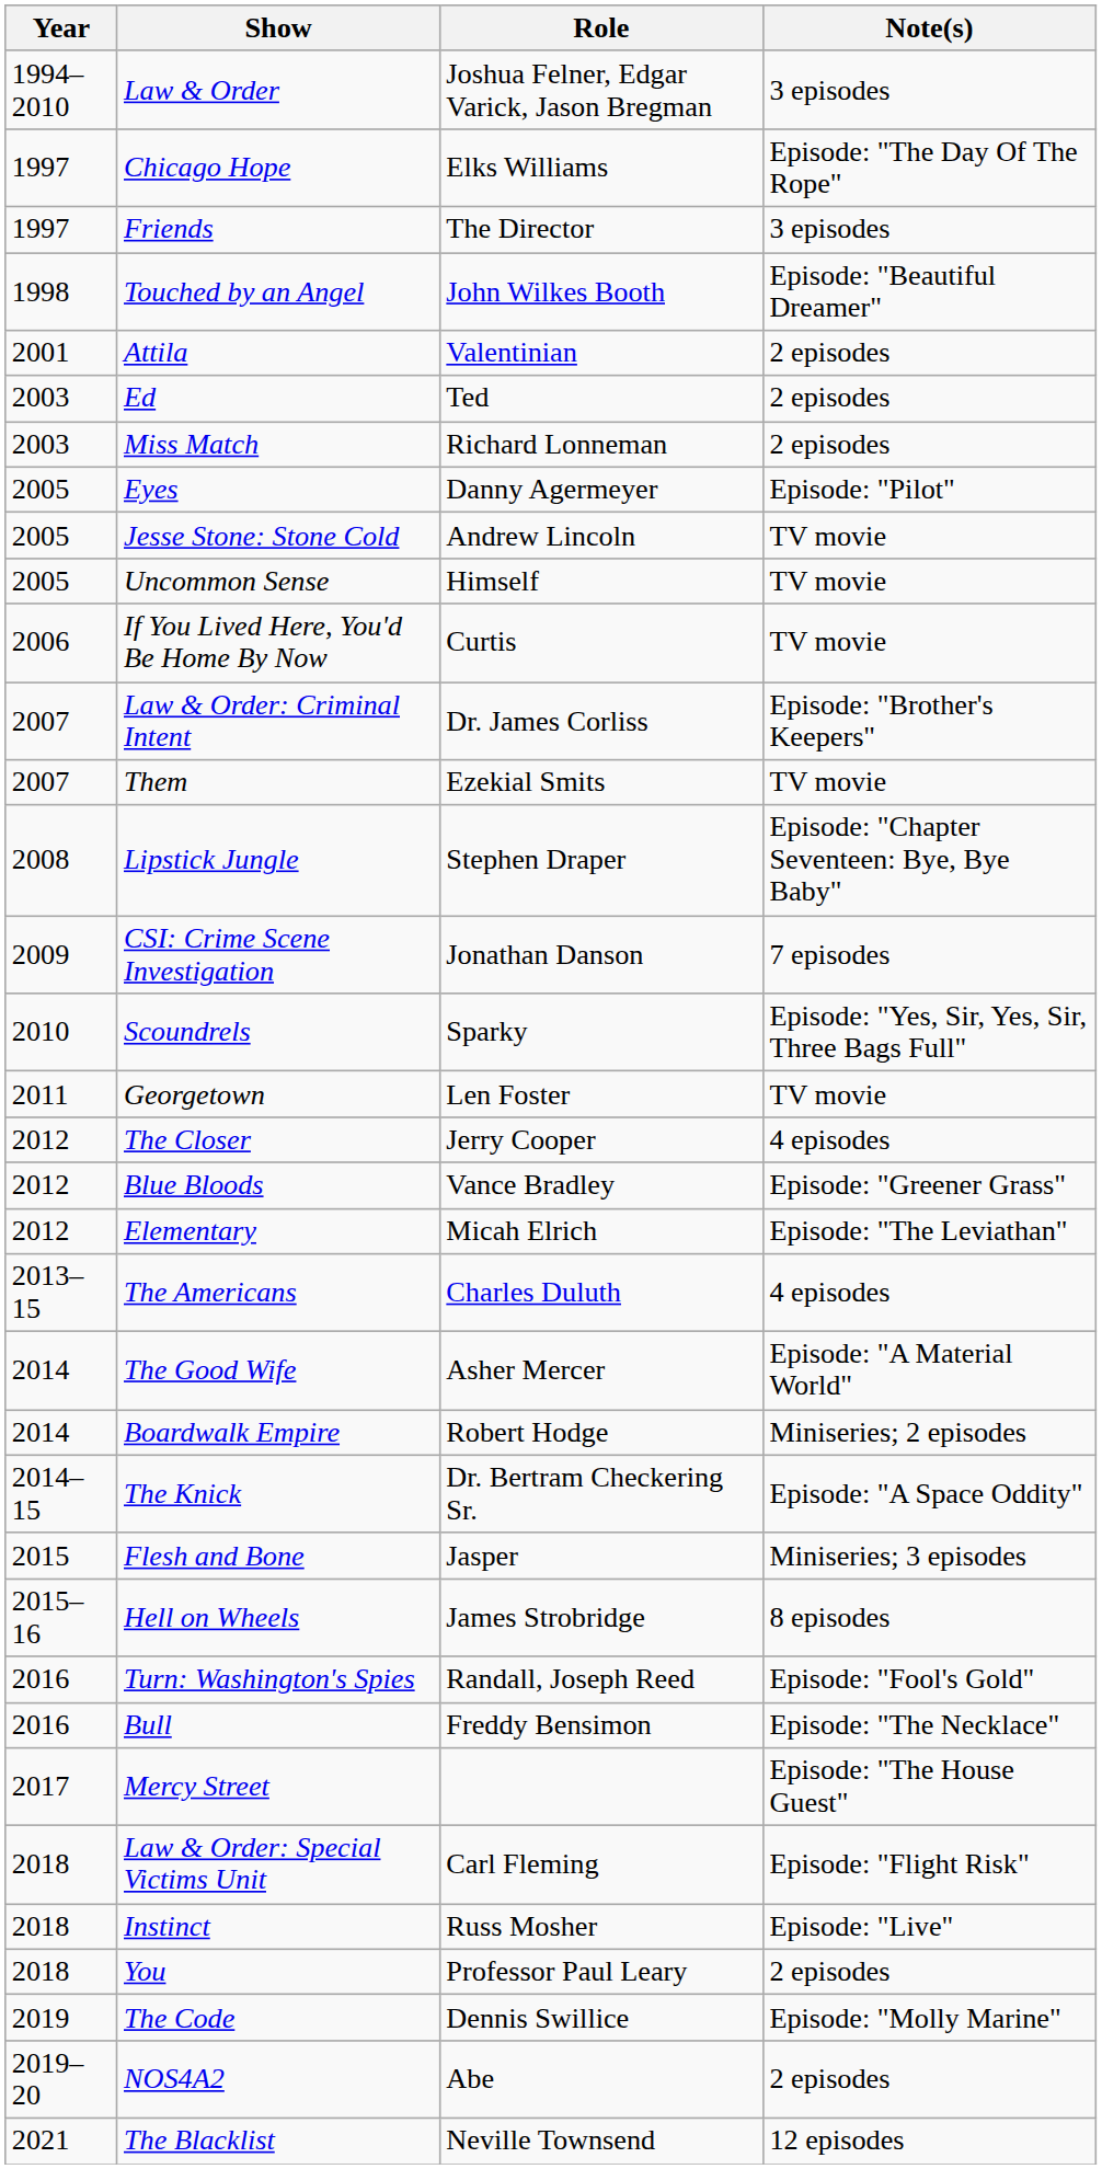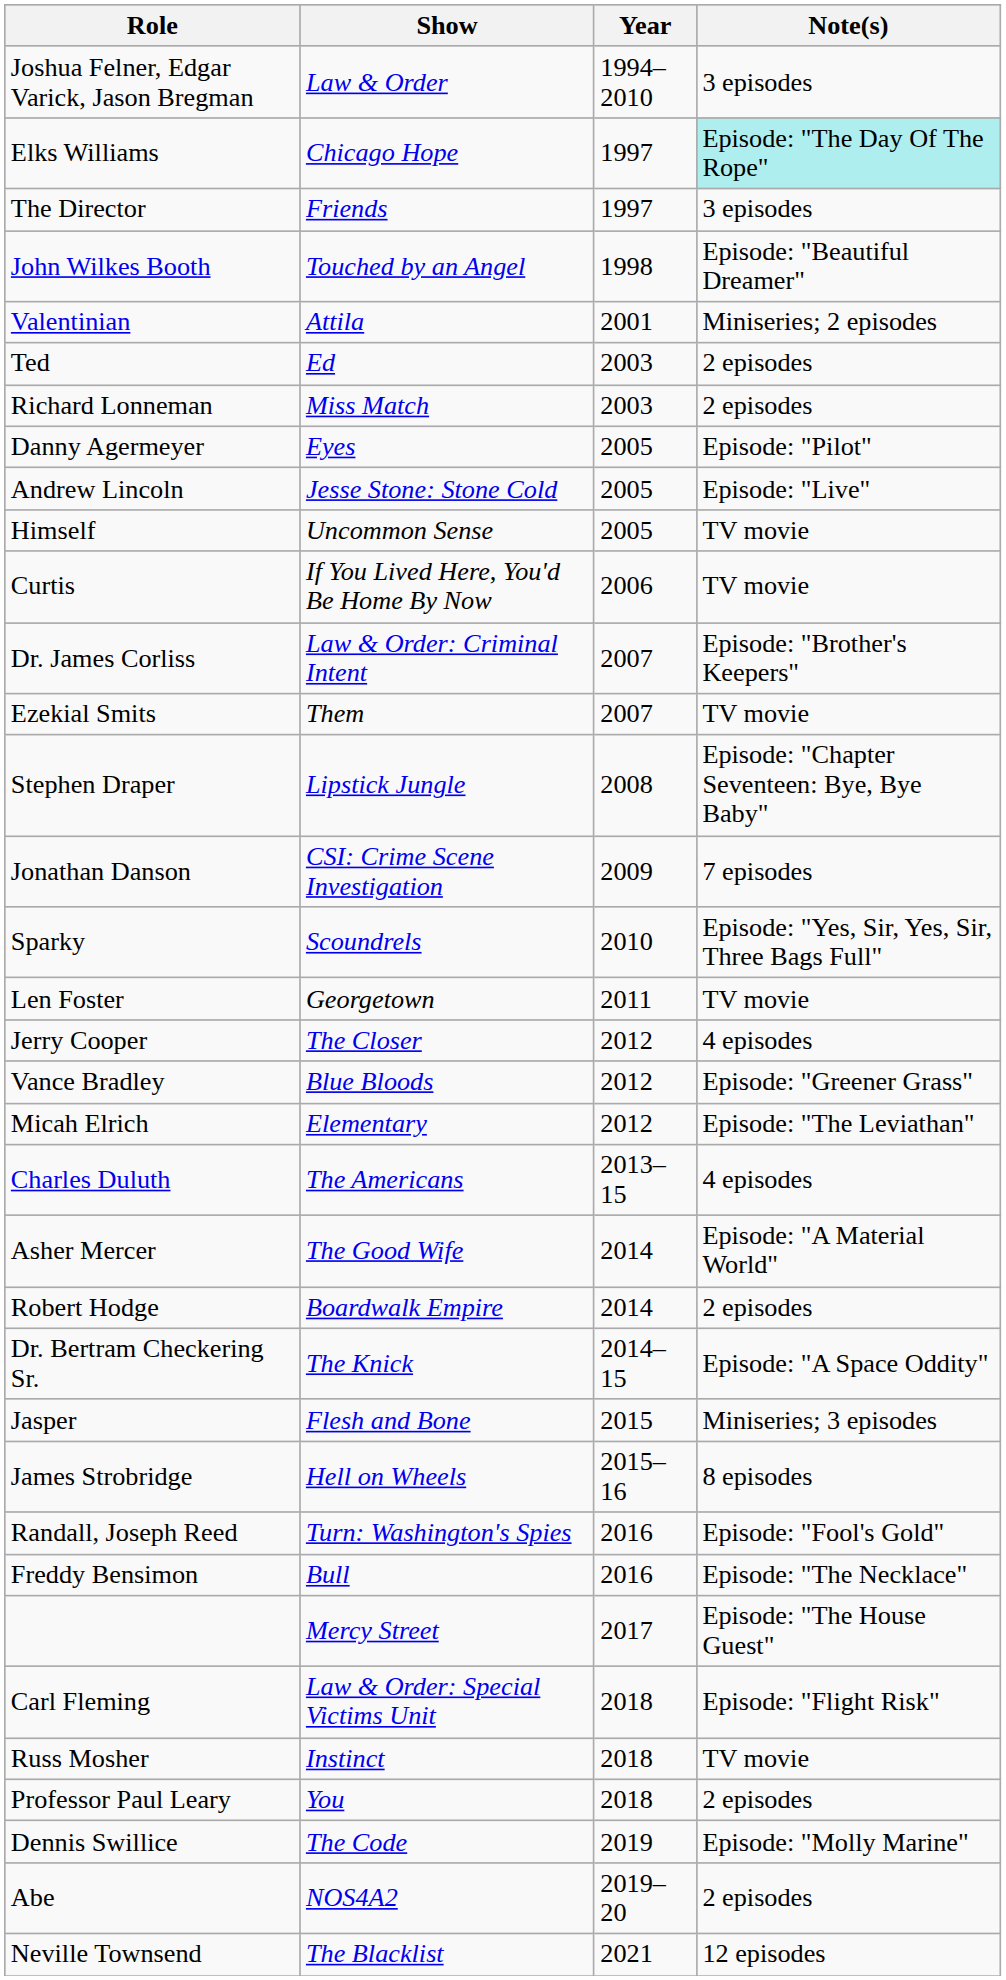columns swapped: Year <-> Role
Chicago Hope | Note(s): no background -> paleturquoise background
Attila | Note(s): 2 episodes -> Miniseries; 2 episodes
Jesse Stone: Stone Cold | Note(s): TV movie -> Episode: "Live"
Boardwalk Empire | Note(s): Miniseries; 2 episodes -> 2 episodes
Instinct | Note(s): Episode: "Live" -> TV movie
